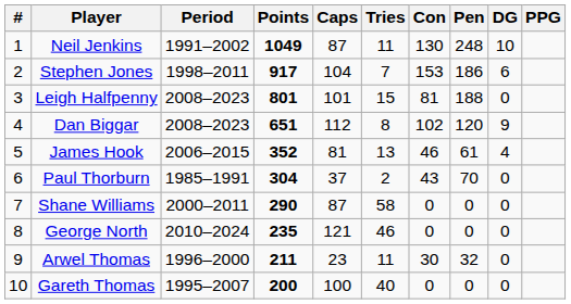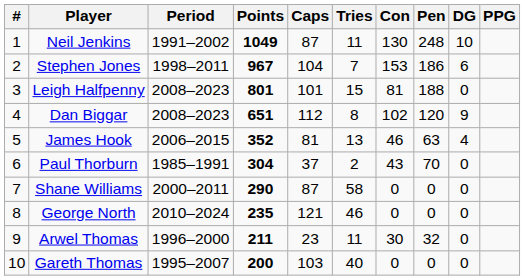Stephen Jones | Points: 917 -> 967
James Hook | Pen: 61 -> 63
Gareth Thomas | Caps: 100 -> 103
